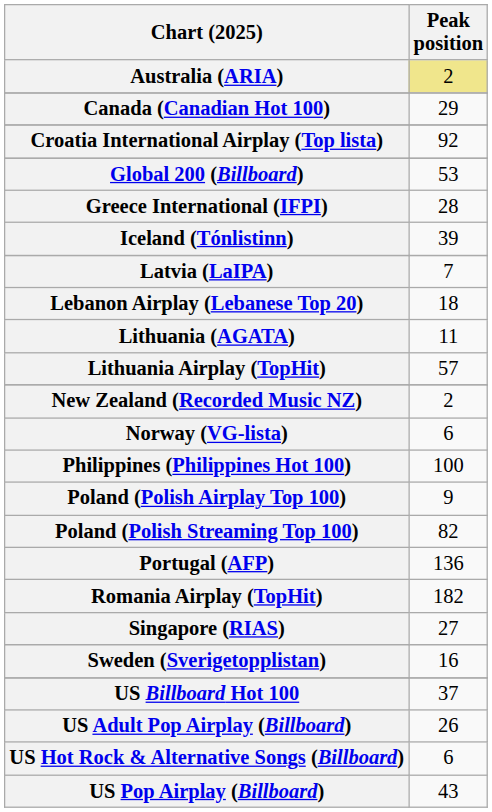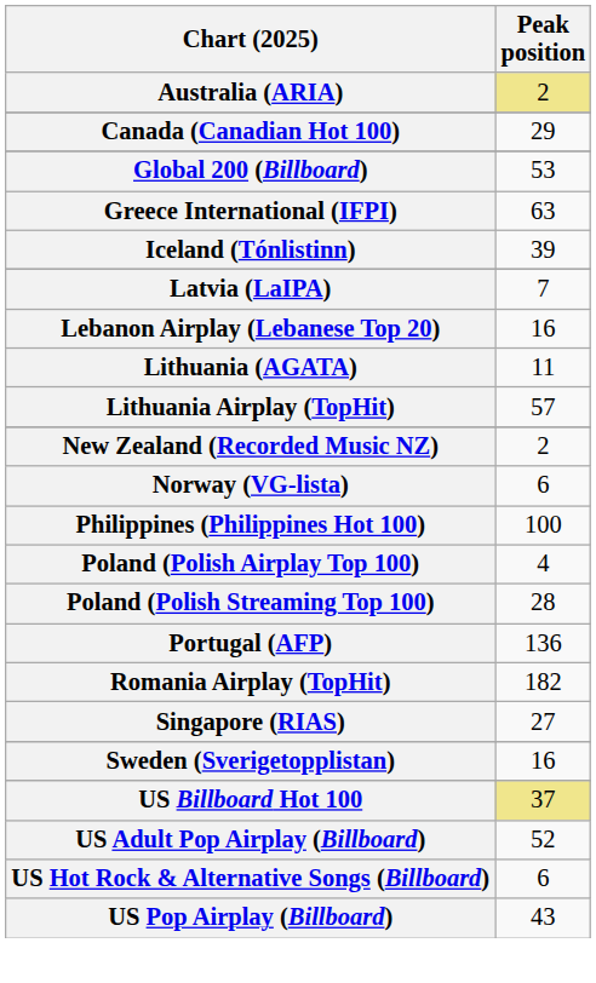- row: Croatia International Airplay (Top lista) | 92
Greece International (IFPI) | Peak position: 28 -> 63
Lebanon Airplay (Lebanese Top 20) | Peak position: 18 -> 16
Poland (Polish Airplay Top 100) | Peak position: 9 -> 4
Poland (Polish Streaming Top 100) | Peak position: 82 -> 28
US Billboard Hot 100 | Peak position: no background -> khaki background
US Adult Pop Airplay (Billboard) | Peak position: 26 -> 52
